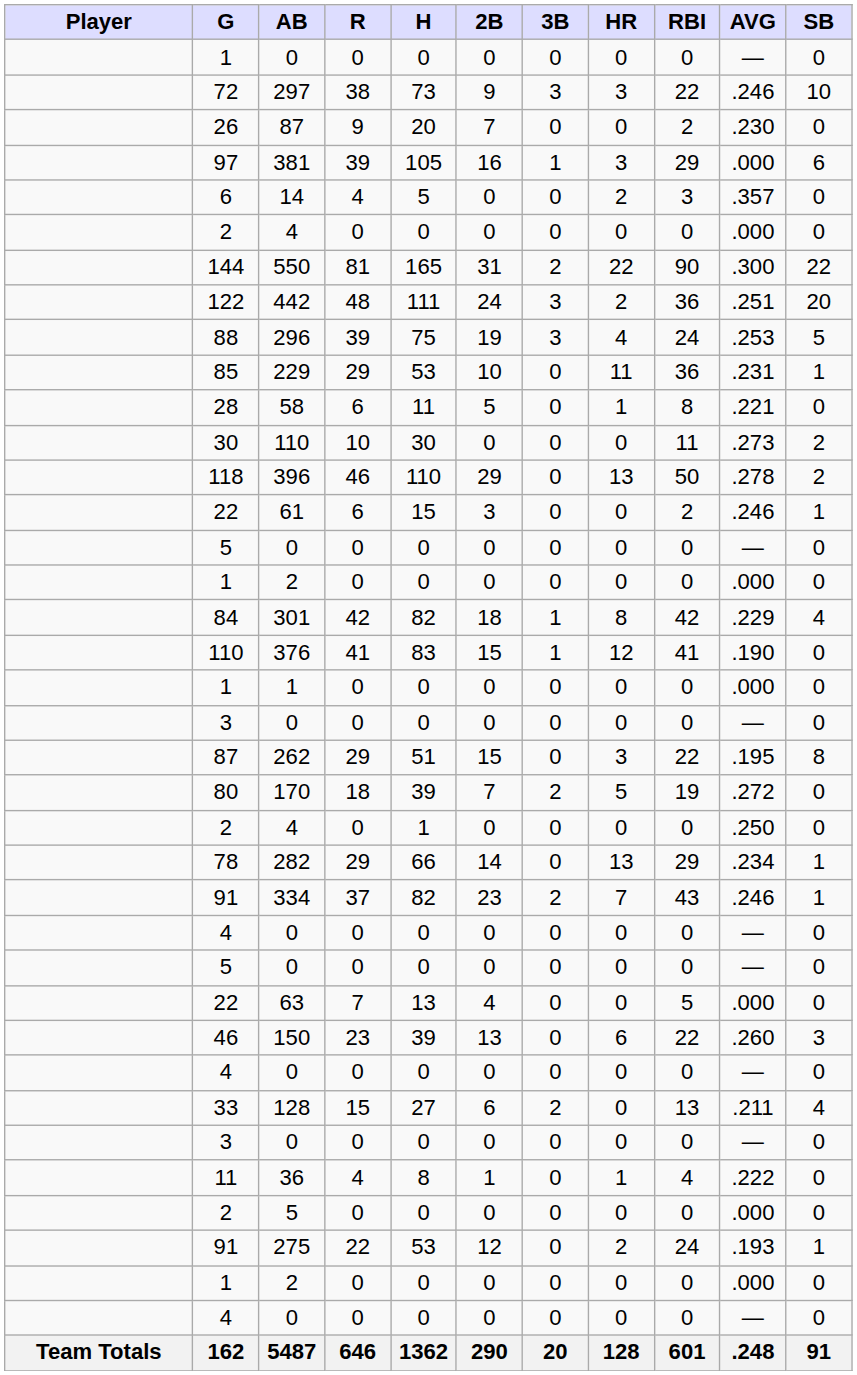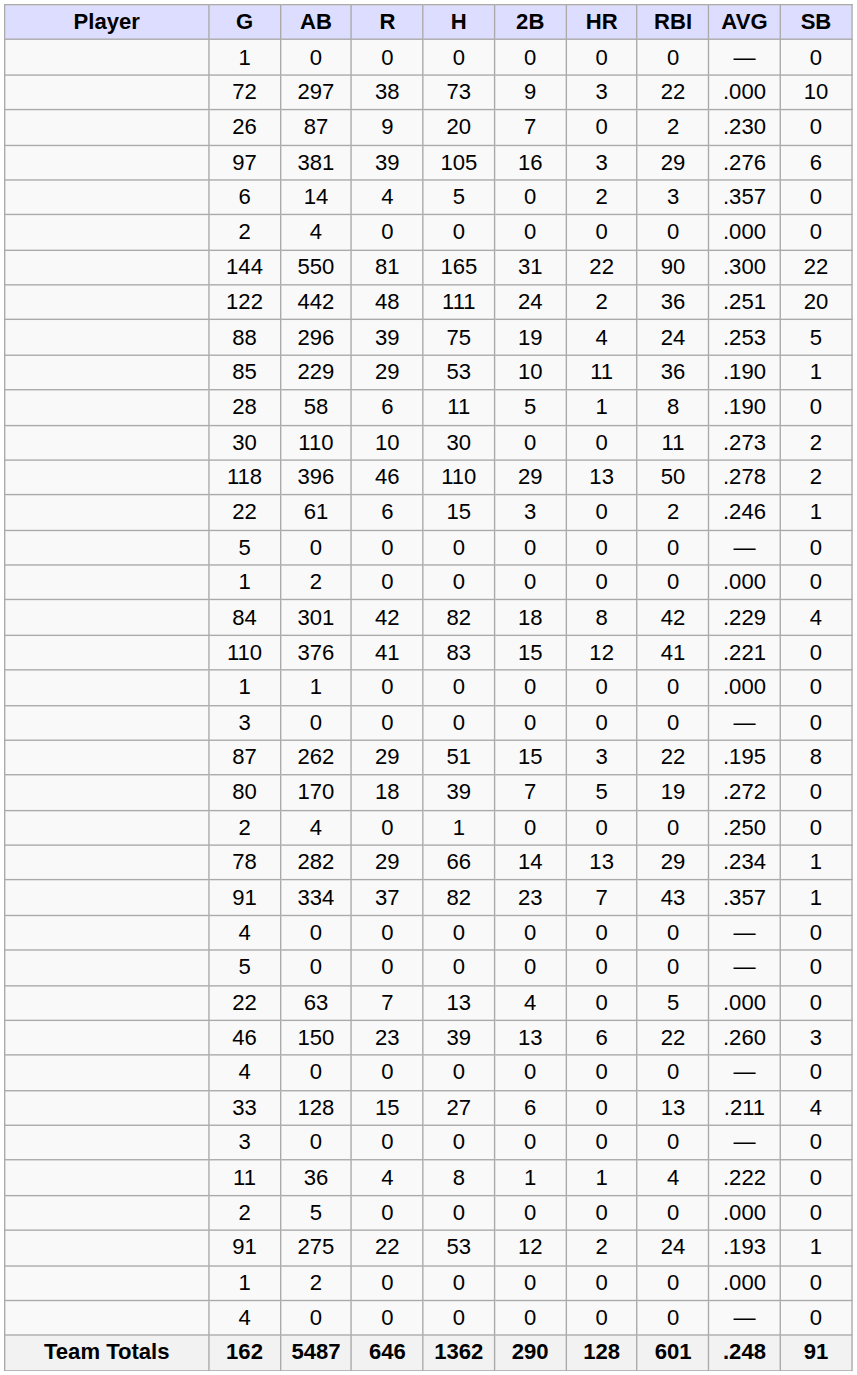- column: 3B | 0 | 3 | 0 | 1 | 0 | 0 | 2 | 3 | 3 | 0 | 0 | 0 | 0 | 0 | 0 | 0 | 1 | 1 | 0 | 0 | 0 | 2 | 0 | 0 | 2 | 0 | 0 | 0 | 0 | 0 | 2 | 0 | 0 | 0 | 0 | 0 | 0 | 20
297 | AVG: .246 -> .000
381 | AVG: .000 -> .276
229 | AVG: .231 -> .190
58 | AVG: .221 -> .190
376 | AVG: .190 -> .221
334 | AVG: .246 -> .357
